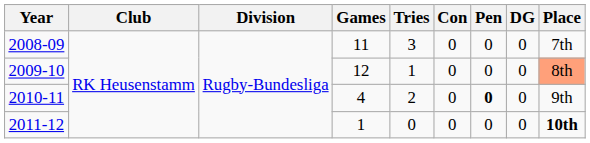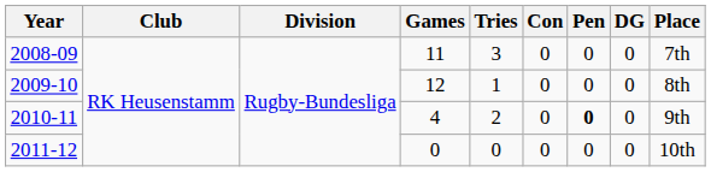2009-10 | Place: lightsalmon background -> no background
2011-12 | Games: 1 -> 0
2011-12 | Place: bold -> normal
